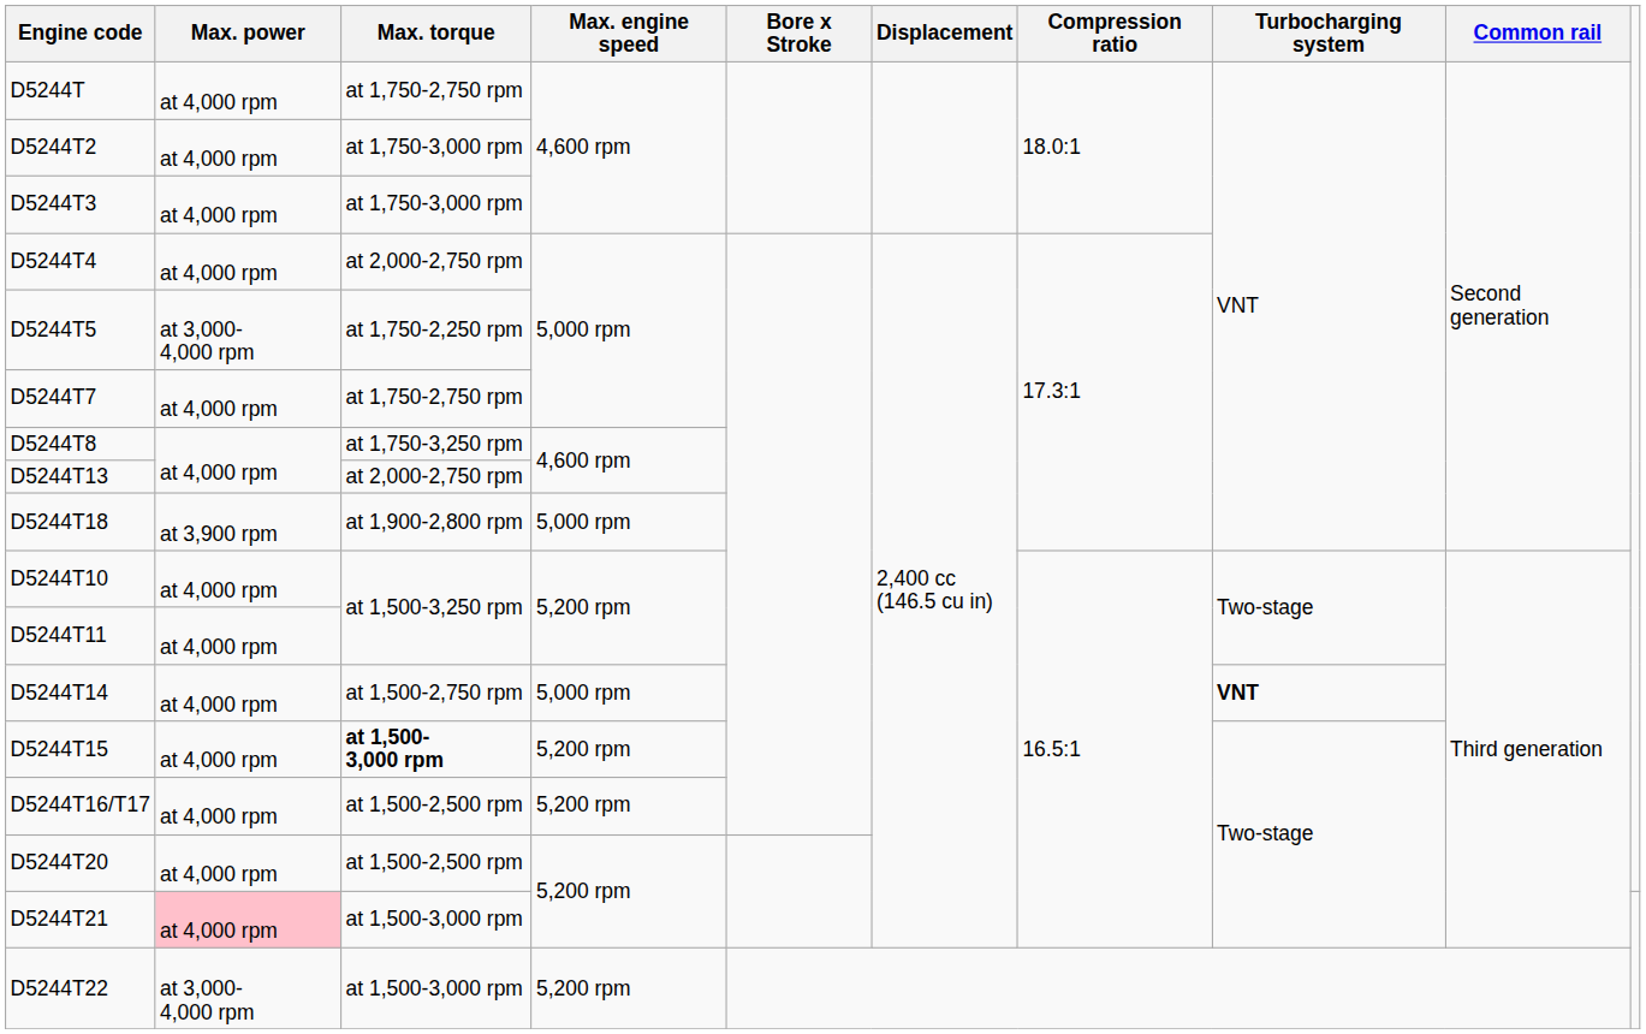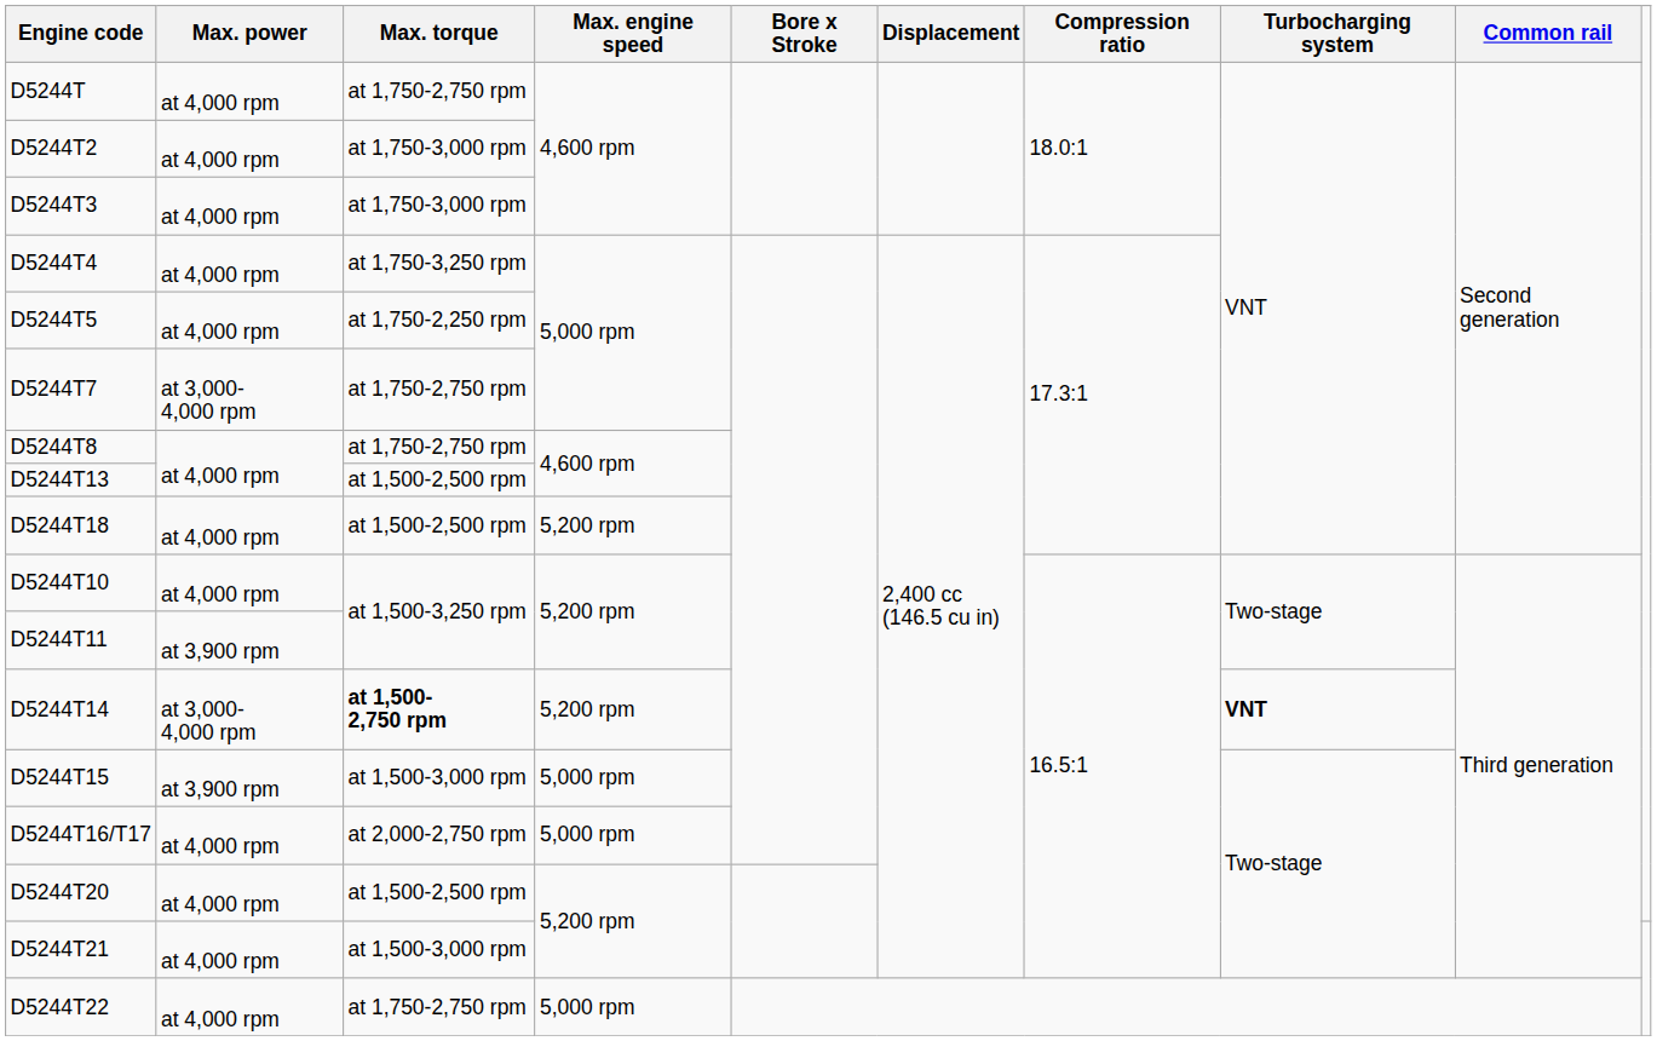D5244T4 | Max. torque: at 2,000-2,750 rpm -> at 1,750-3,250 rpm
D5244T5 | Max. power: at 3,000-4,000 rpm -> at 4,000 rpm
D5244T7 | Max. power: at 4,000 rpm -> at 3,000-4,000 rpm
D5244T8 | Max. torque: at 1,750-3,250 rpm -> at 1,750-2,750 rpm
D5244T13 | Max. torque: at 2,000-2,750 rpm -> at 1,500-2,500 rpm
D5244T18 | Max. power: at 3,900 rpm -> at 4,000 rpm
D5244T18 | Max. torque: at 1,900-2,800 rpm -> at 1,500-2,500 rpm
D5244T18 | Max. engine speed: 5,000 rpm -> 5,200 rpm
D5244T11 | Max. power: at 4,000 rpm -> at 3,900 rpm
D5244T14 | Max. power: at 4,000 rpm -> at 3,000-4,000 rpm
D5244T14 | Max. torque: normal -> bold
D5244T14 | Max. engine speed: 5,000 rpm -> 5,200 rpm
D5244T15 | Max. power: at 4,000 rpm -> at 3,900 rpm
D5244T15 | Max. torque: bold -> normal
D5244T15 | Max. engine speed: 5,200 rpm -> 5,000 rpm
D5244T16/T17 | Max. torque: at 1,500-2,500 rpm -> at 2,000-2,750 rpm
D5244T16/T17 | Max. engine speed: 5,200 rpm -> 5,000 rpm
D5244T21 | Max. power: pink background -> no background
D5244T22 | Max. power: at 3,000-4,000 rpm -> at 4,000 rpm
D5244T22 | Max. torque: at 1,500-3,000 rpm -> at 1,750-2,750 rpm
D5244T22 | Max. engine speed: 5,200 rpm -> 5,000 rpm
